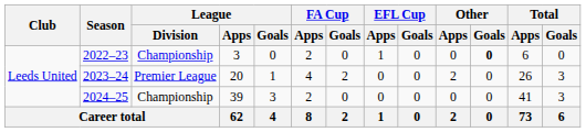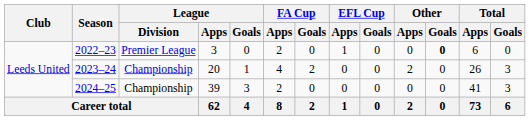2022–23 | League / Division: Championship -> Premier League
2023–24 | League / Division: Premier League -> Championship
